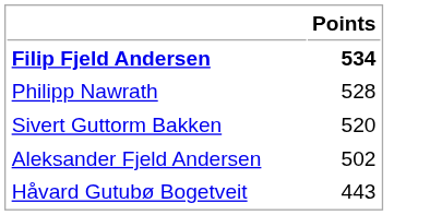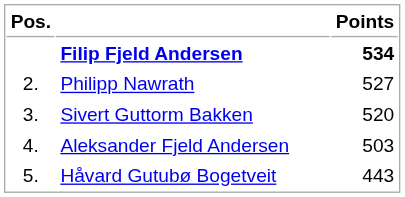+ column: Pos. | 2. | 3. | 4. | 5.
Philipp Nawrath | Points: 528 -> 527
Aleksander Fjeld Andersen | Points: 502 -> 503
